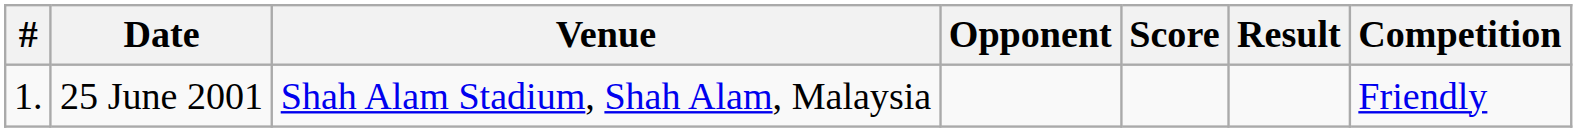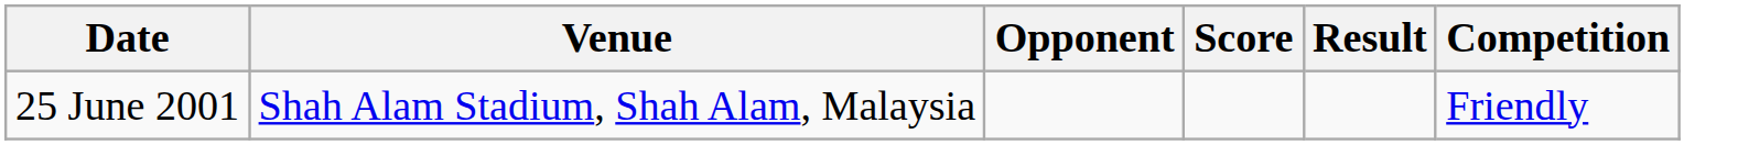- column: # | 1.
